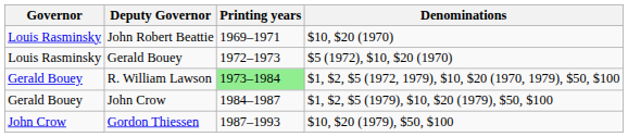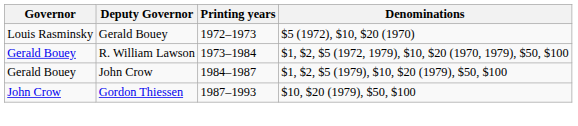- row: Louis Rasminsky | John Robert Beattie | 1969–1971 | $10, $20 (1970)
R. William Lawson | Printing years: lightgreen background -> no background
